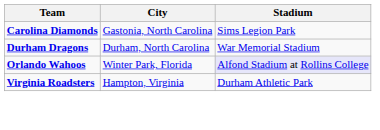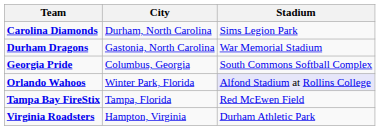Carolina Diamonds | City: Gastonia, North Carolina -> Durham, North Carolina
Durham Dragons | City: Durham, North Carolina -> Gastonia, North Carolina
+ row: Georgia Pride | Columbus, Georgia | South Commons Softball Complex
+ row: Tampa Bay FireStix | Tampa, Florida | Red McEwen Field
